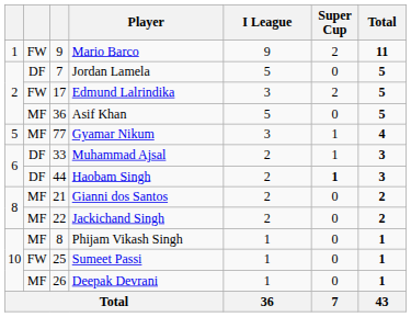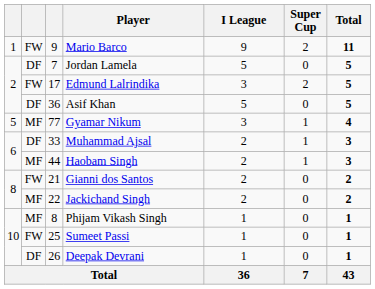Asif Khan | column 2: MF -> DF
Haobam Singh | column 2: DF -> MF
Haobam Singh | Super Cup: bold -> normal
Gianni dos Santos | column 2: MF -> FW
Deepak Devrani | column 2: MF -> DF
